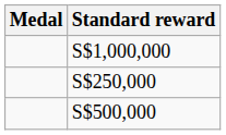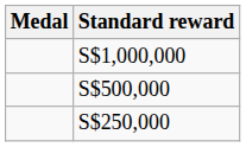rows swapped: S$500,000 <-> S$250,000
